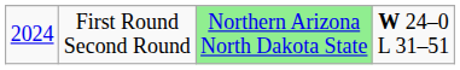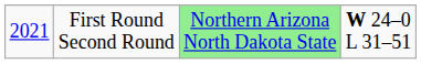First Round Second Round | column 1: 2024 -> 2021
